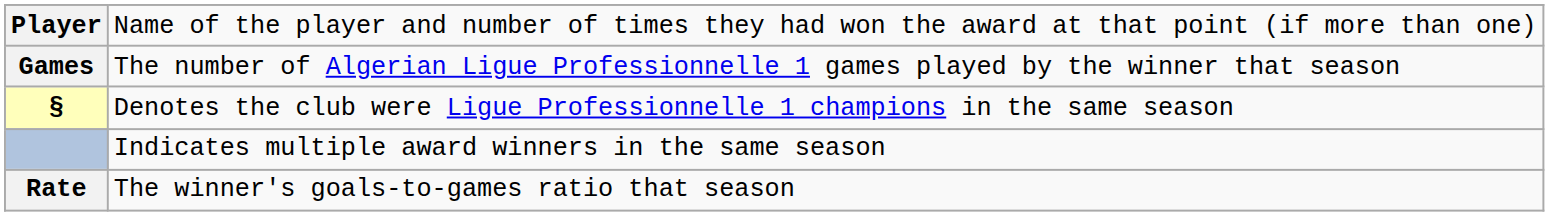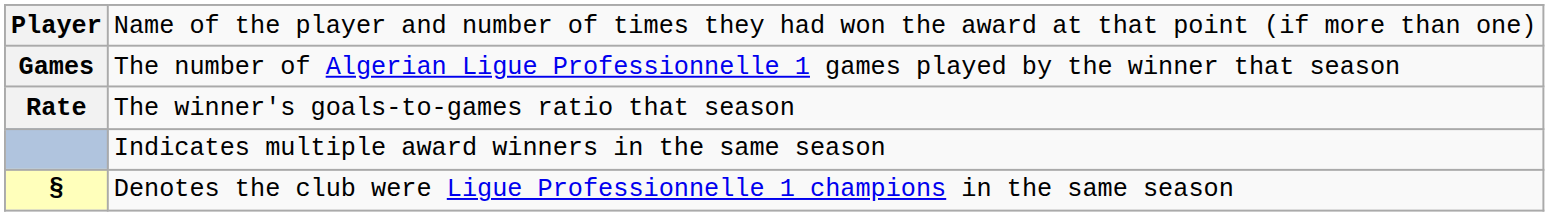rows swapped: Rate <-> §
